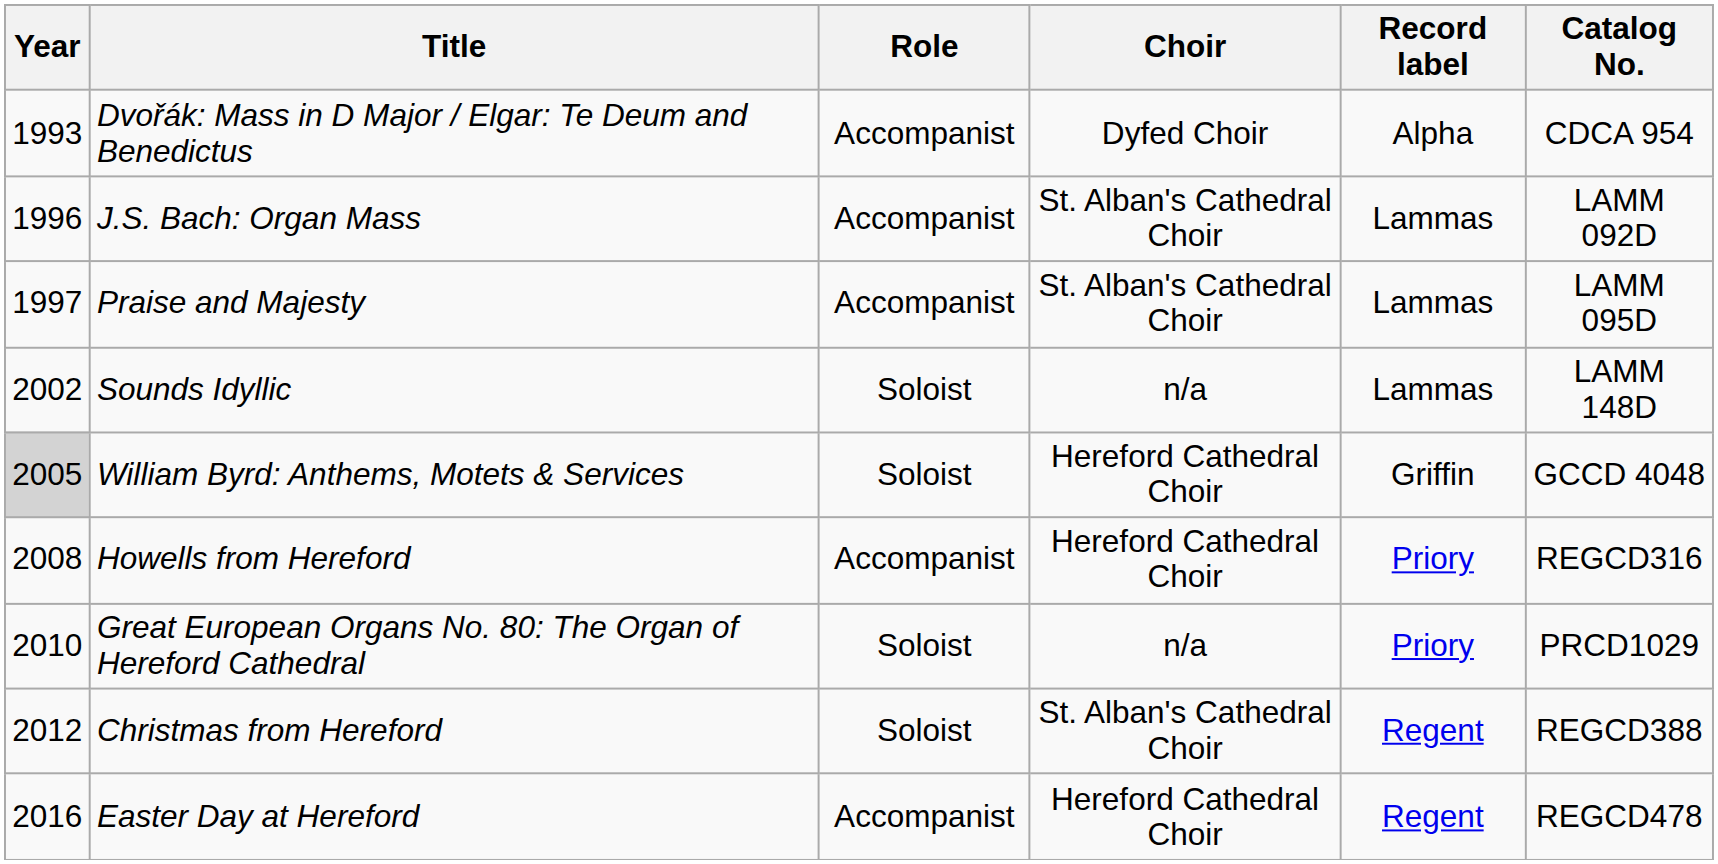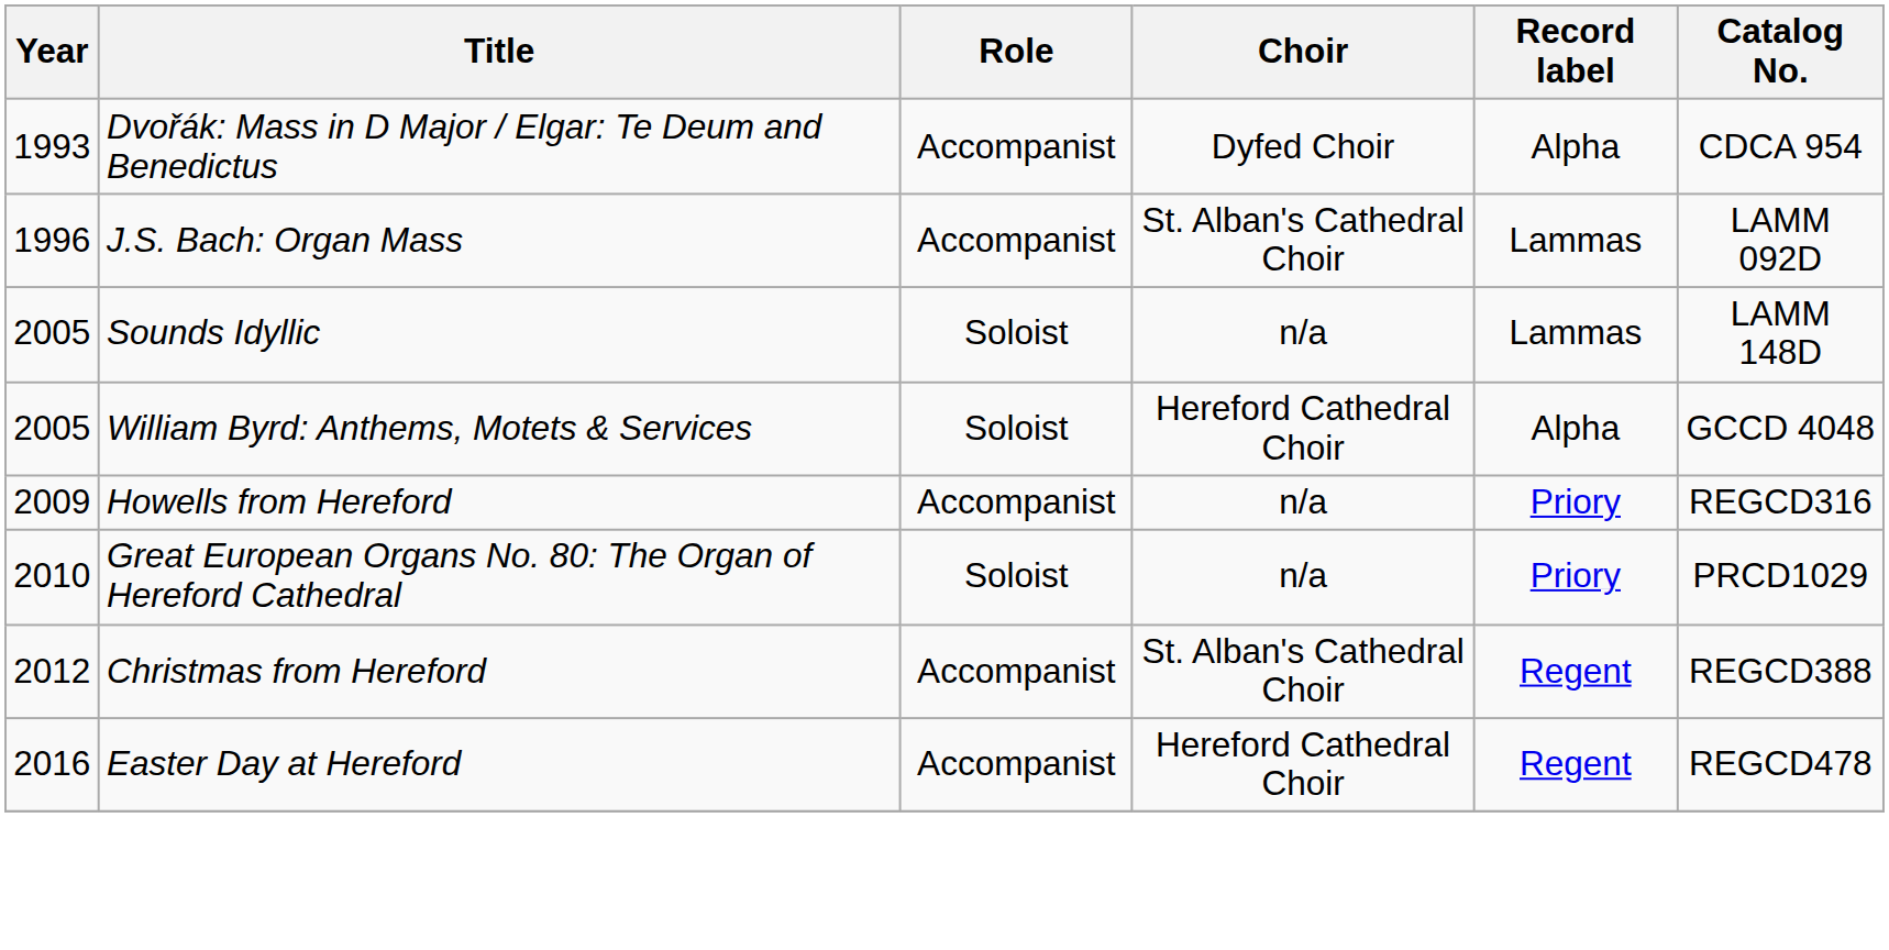- row: 1997 | Praise and Majesty | Accompanist | St. Alban's Cathedral Choir | Lammas | LAMM 095D
Sounds Idyllic | Year: 2002 -> 2005
William Byrd: Anthems, Motets & Services | Year: lightgrey background -> no background
William Byrd: Anthems, Motets & Services | Record label: Griffin -> Alpha
Howells from Hereford | Year: 2008 -> 2009
Howells from Hereford | Choir: Hereford Cathedral Choir -> n/a
Christmas from Hereford | Role: Soloist -> Accompanist
